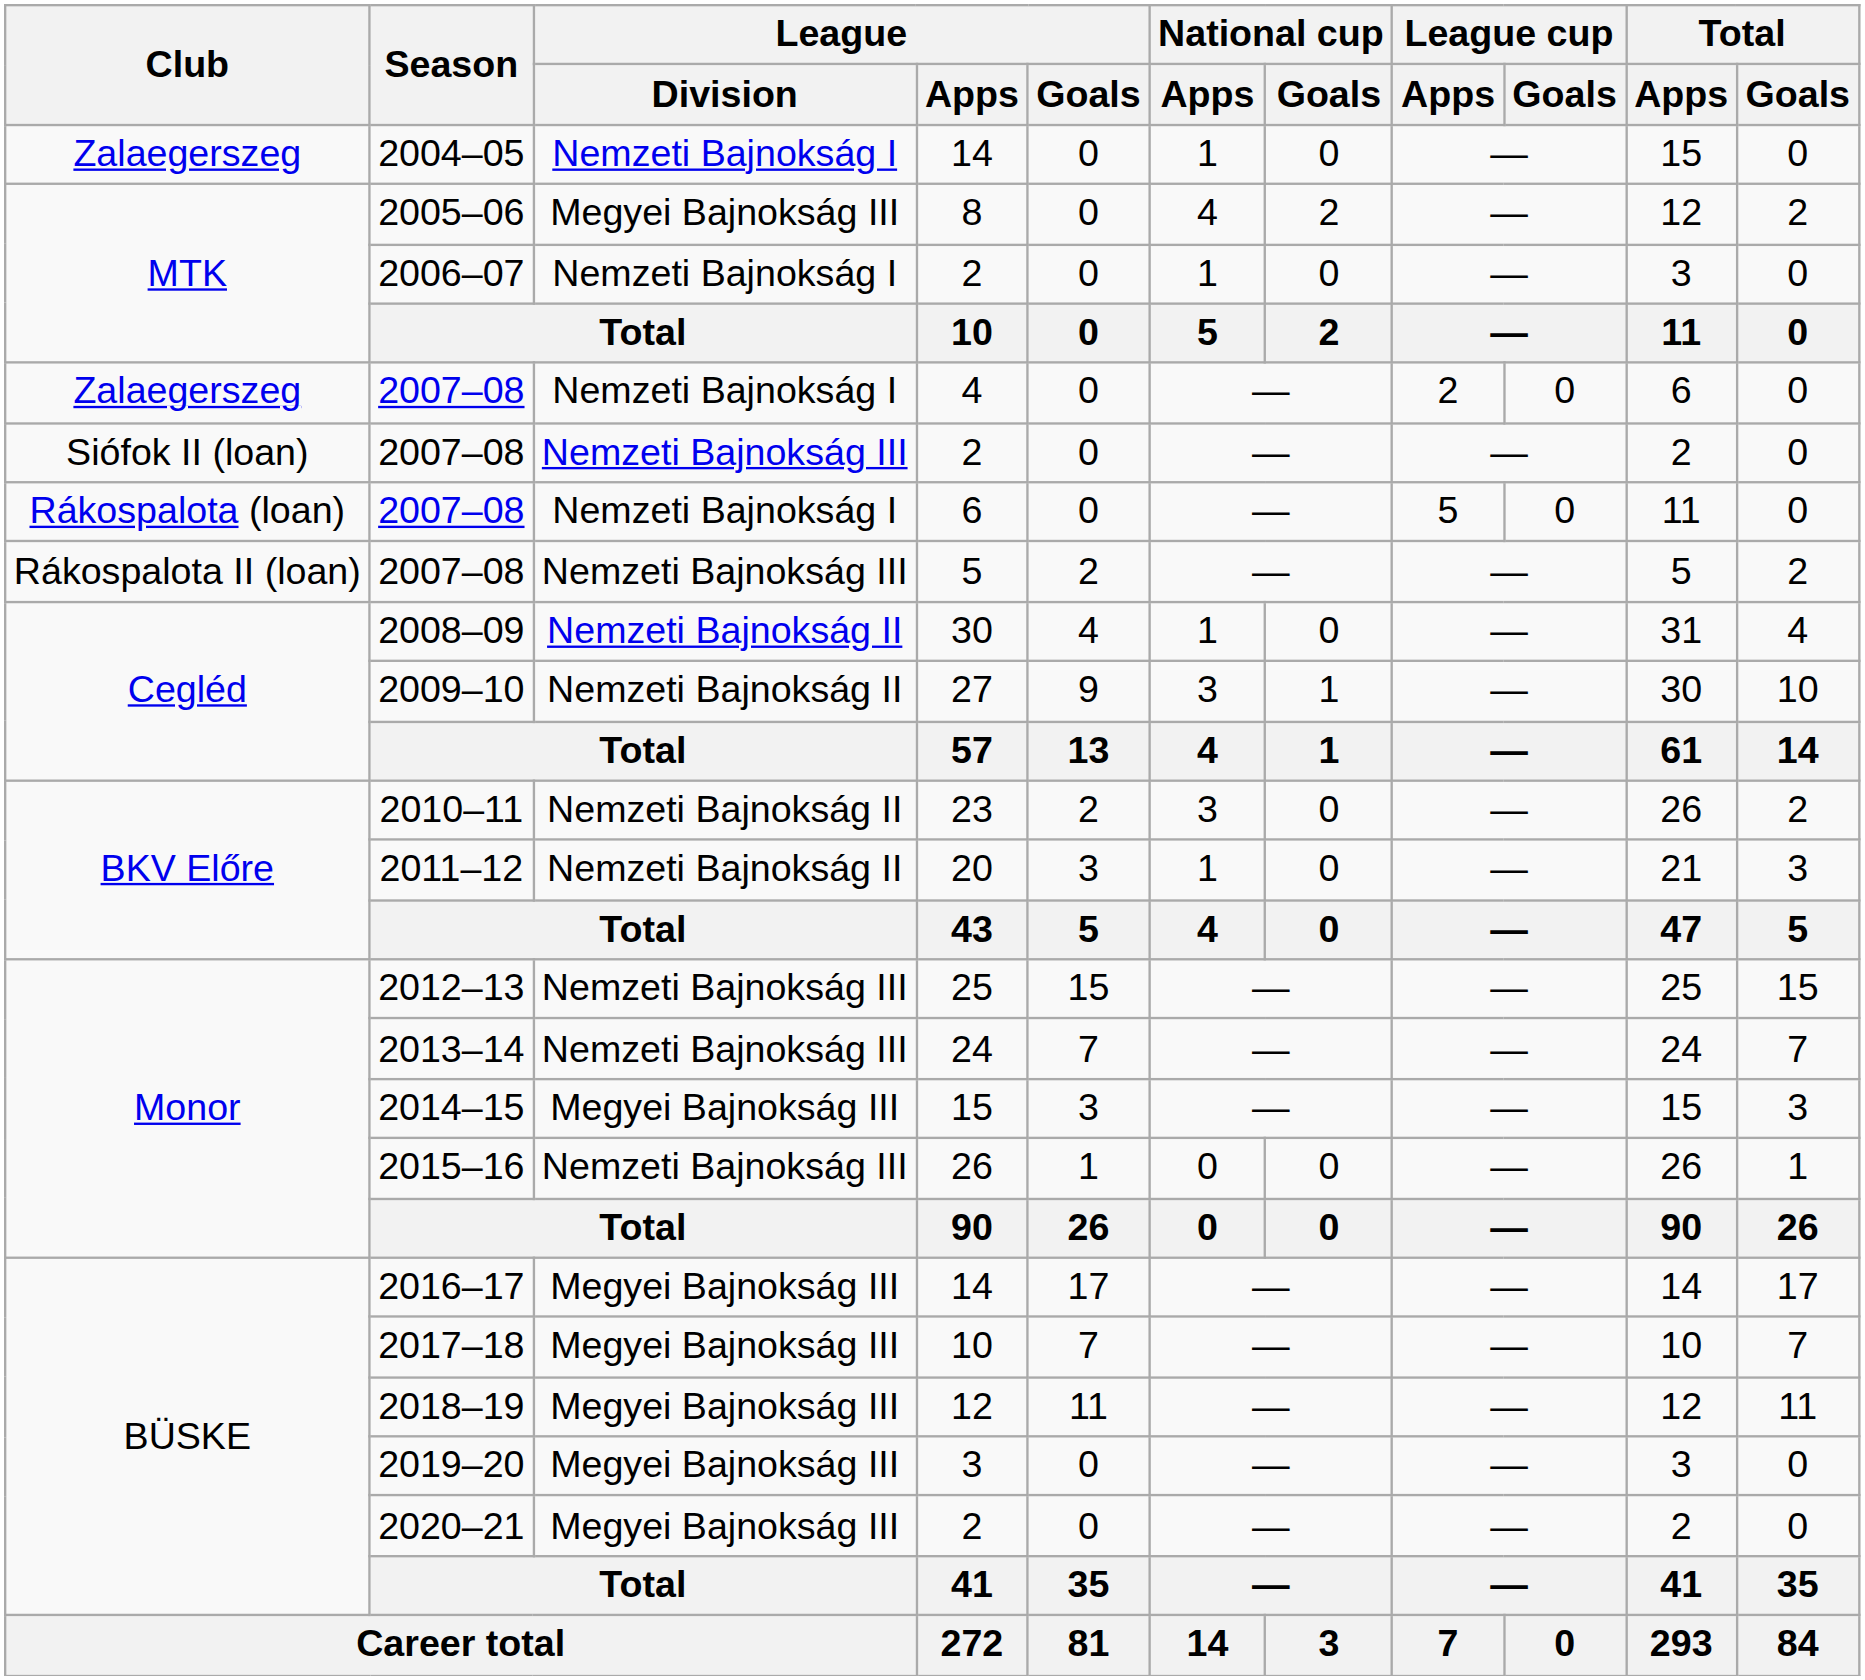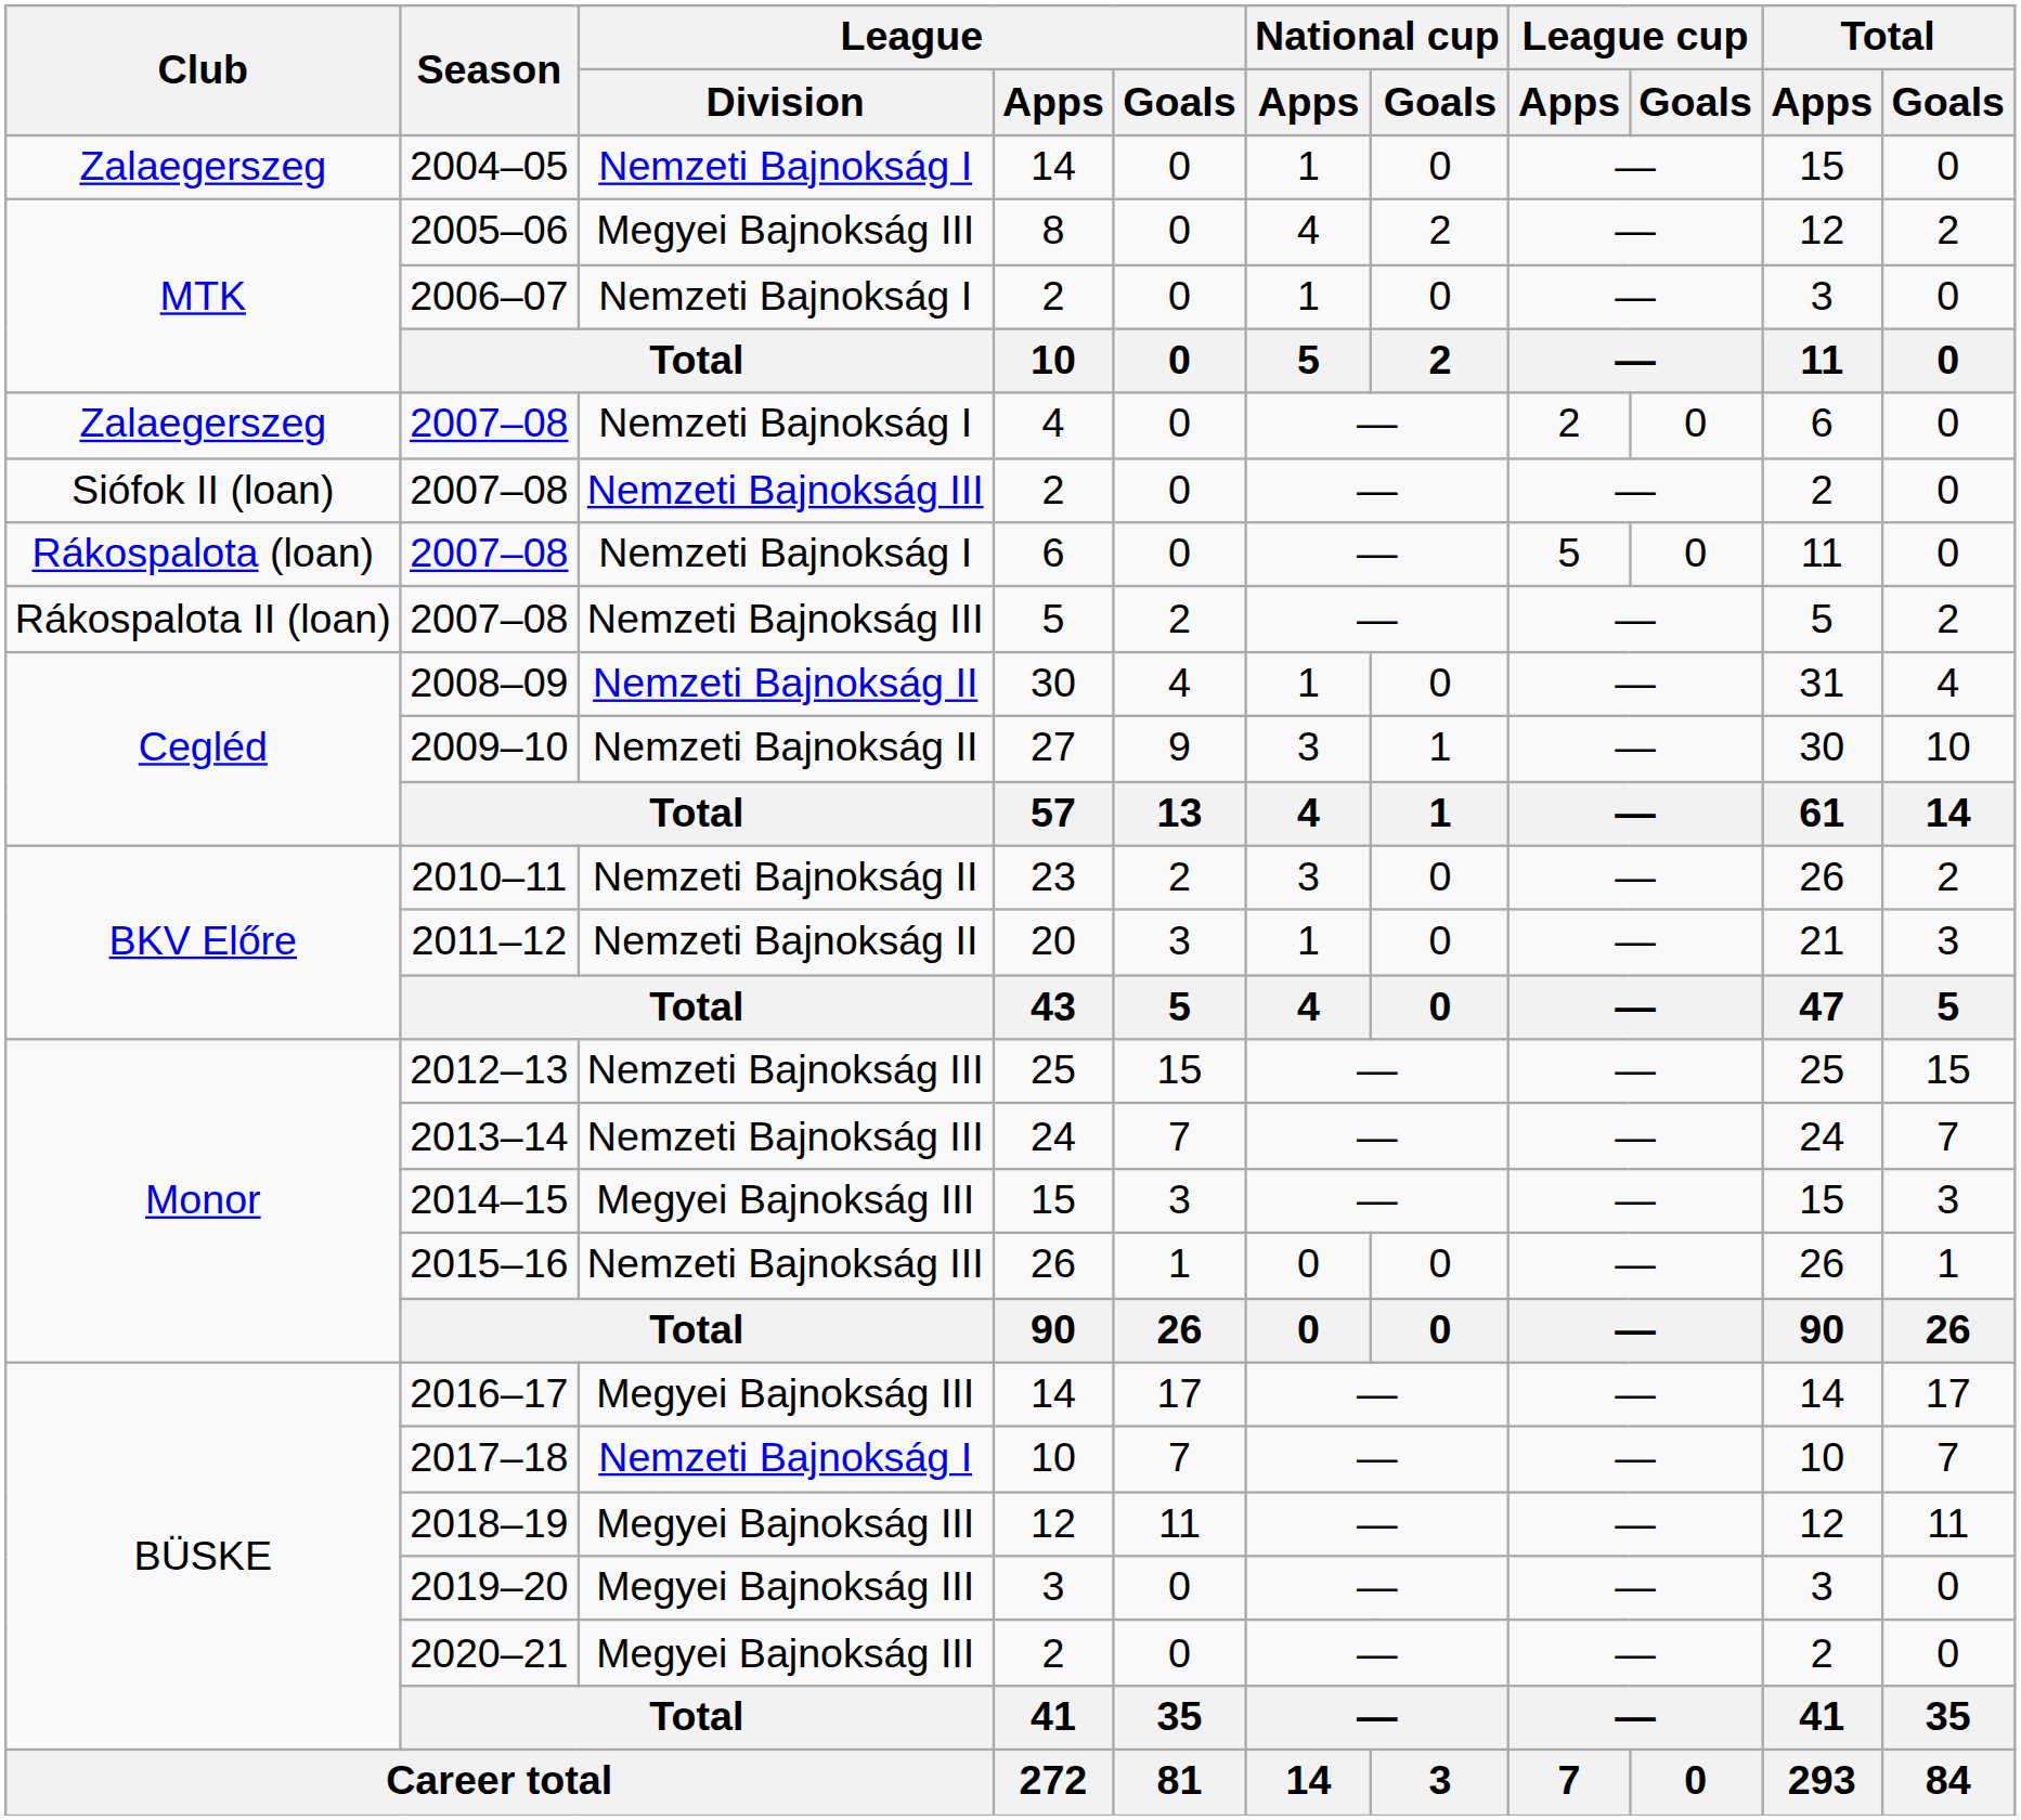2017–18 | League / Division: Megyei Bajnokság III -> Nemzeti Bajnokság I
